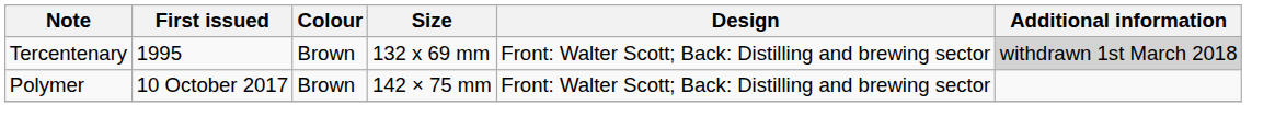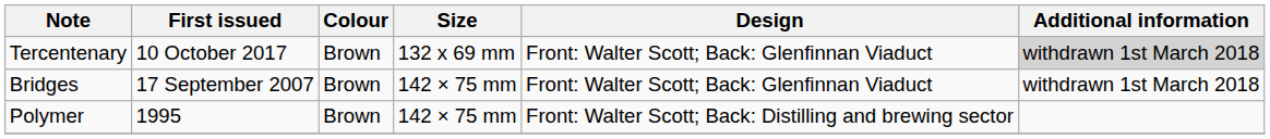Tercentenary | First issued: 1995 -> 10 October 2017
Tercentenary | Design: Front: Walter Scott; Back: Distilling and brewing sector -> Front: Walter Scott; Back: Glenfinnan Viaduct
+ row: Bridges | 17 September 2007 | Brown | 142 × 75 mm | Front: Walter Scott; Back: Glenfinnan Viaduct | withdrawn 1st March 2018
Polymer | First issued: 10 October 2017 -> 1995
